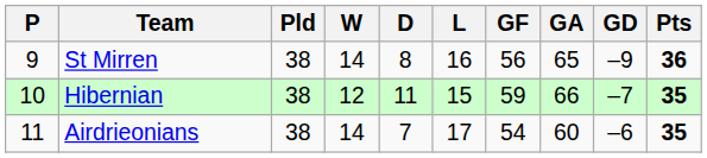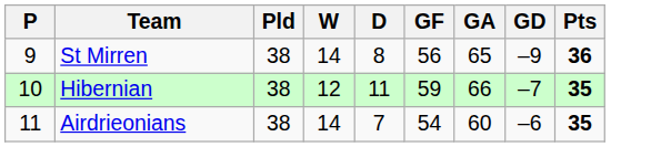- column: L | 16 | 15 | 17
